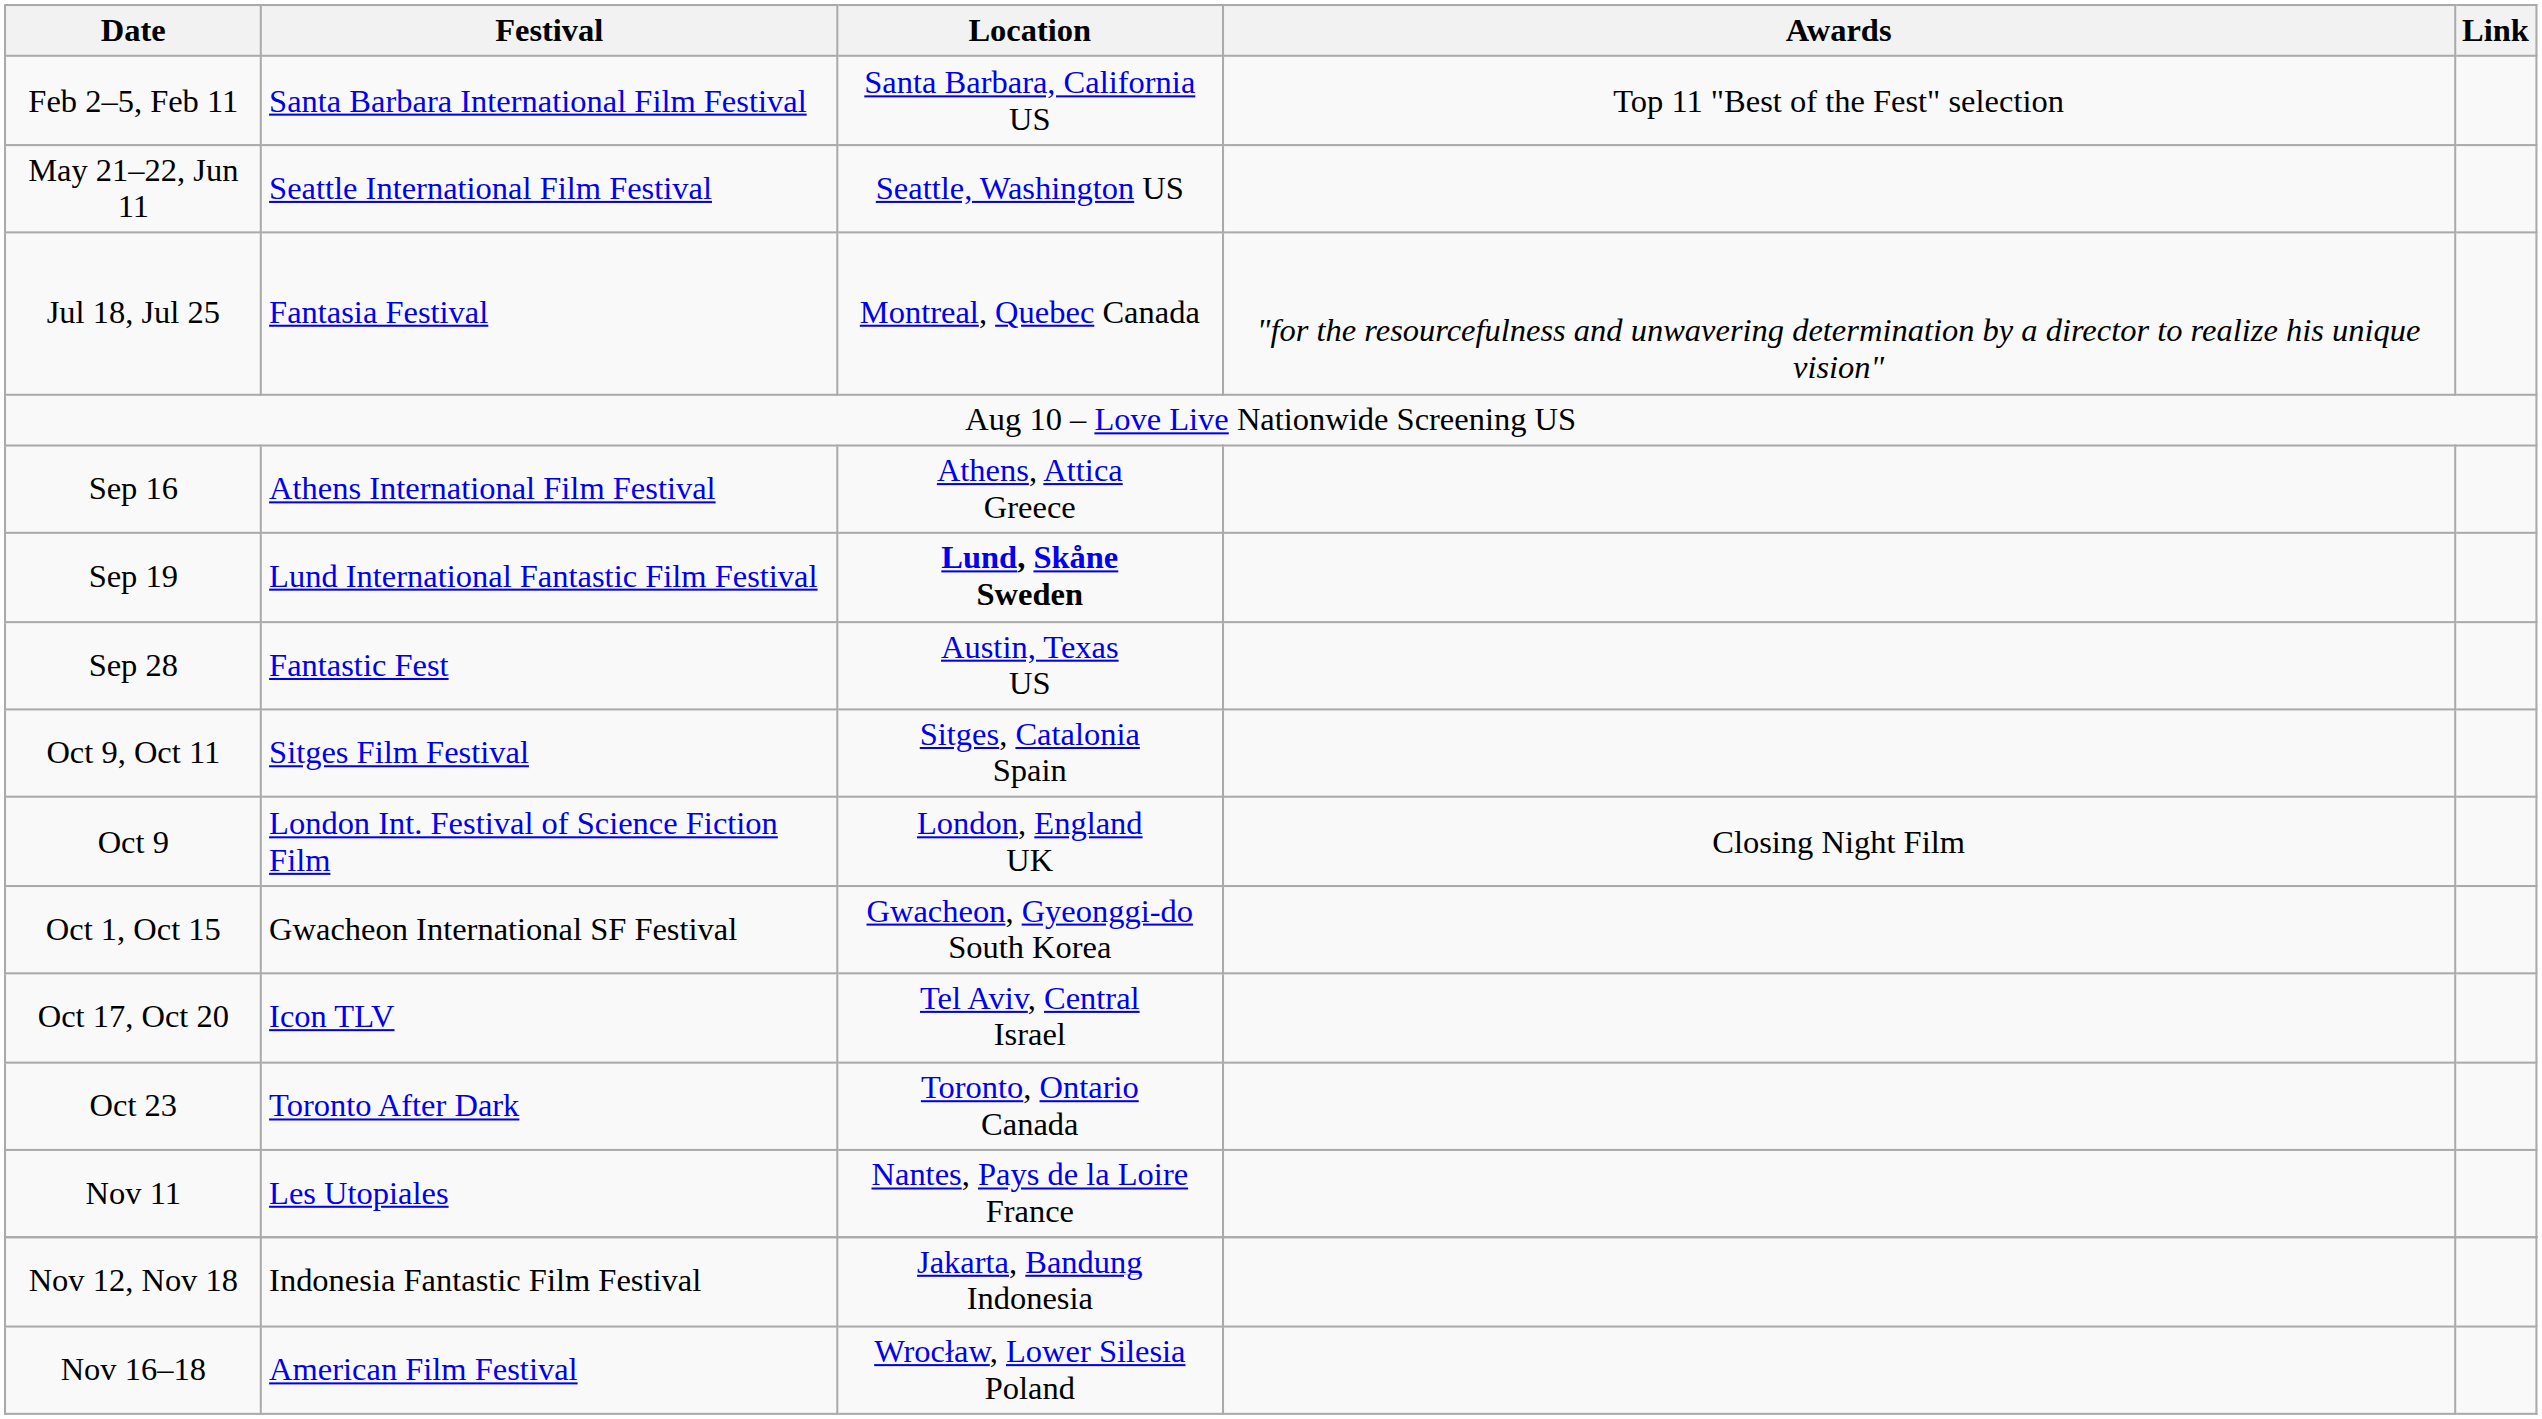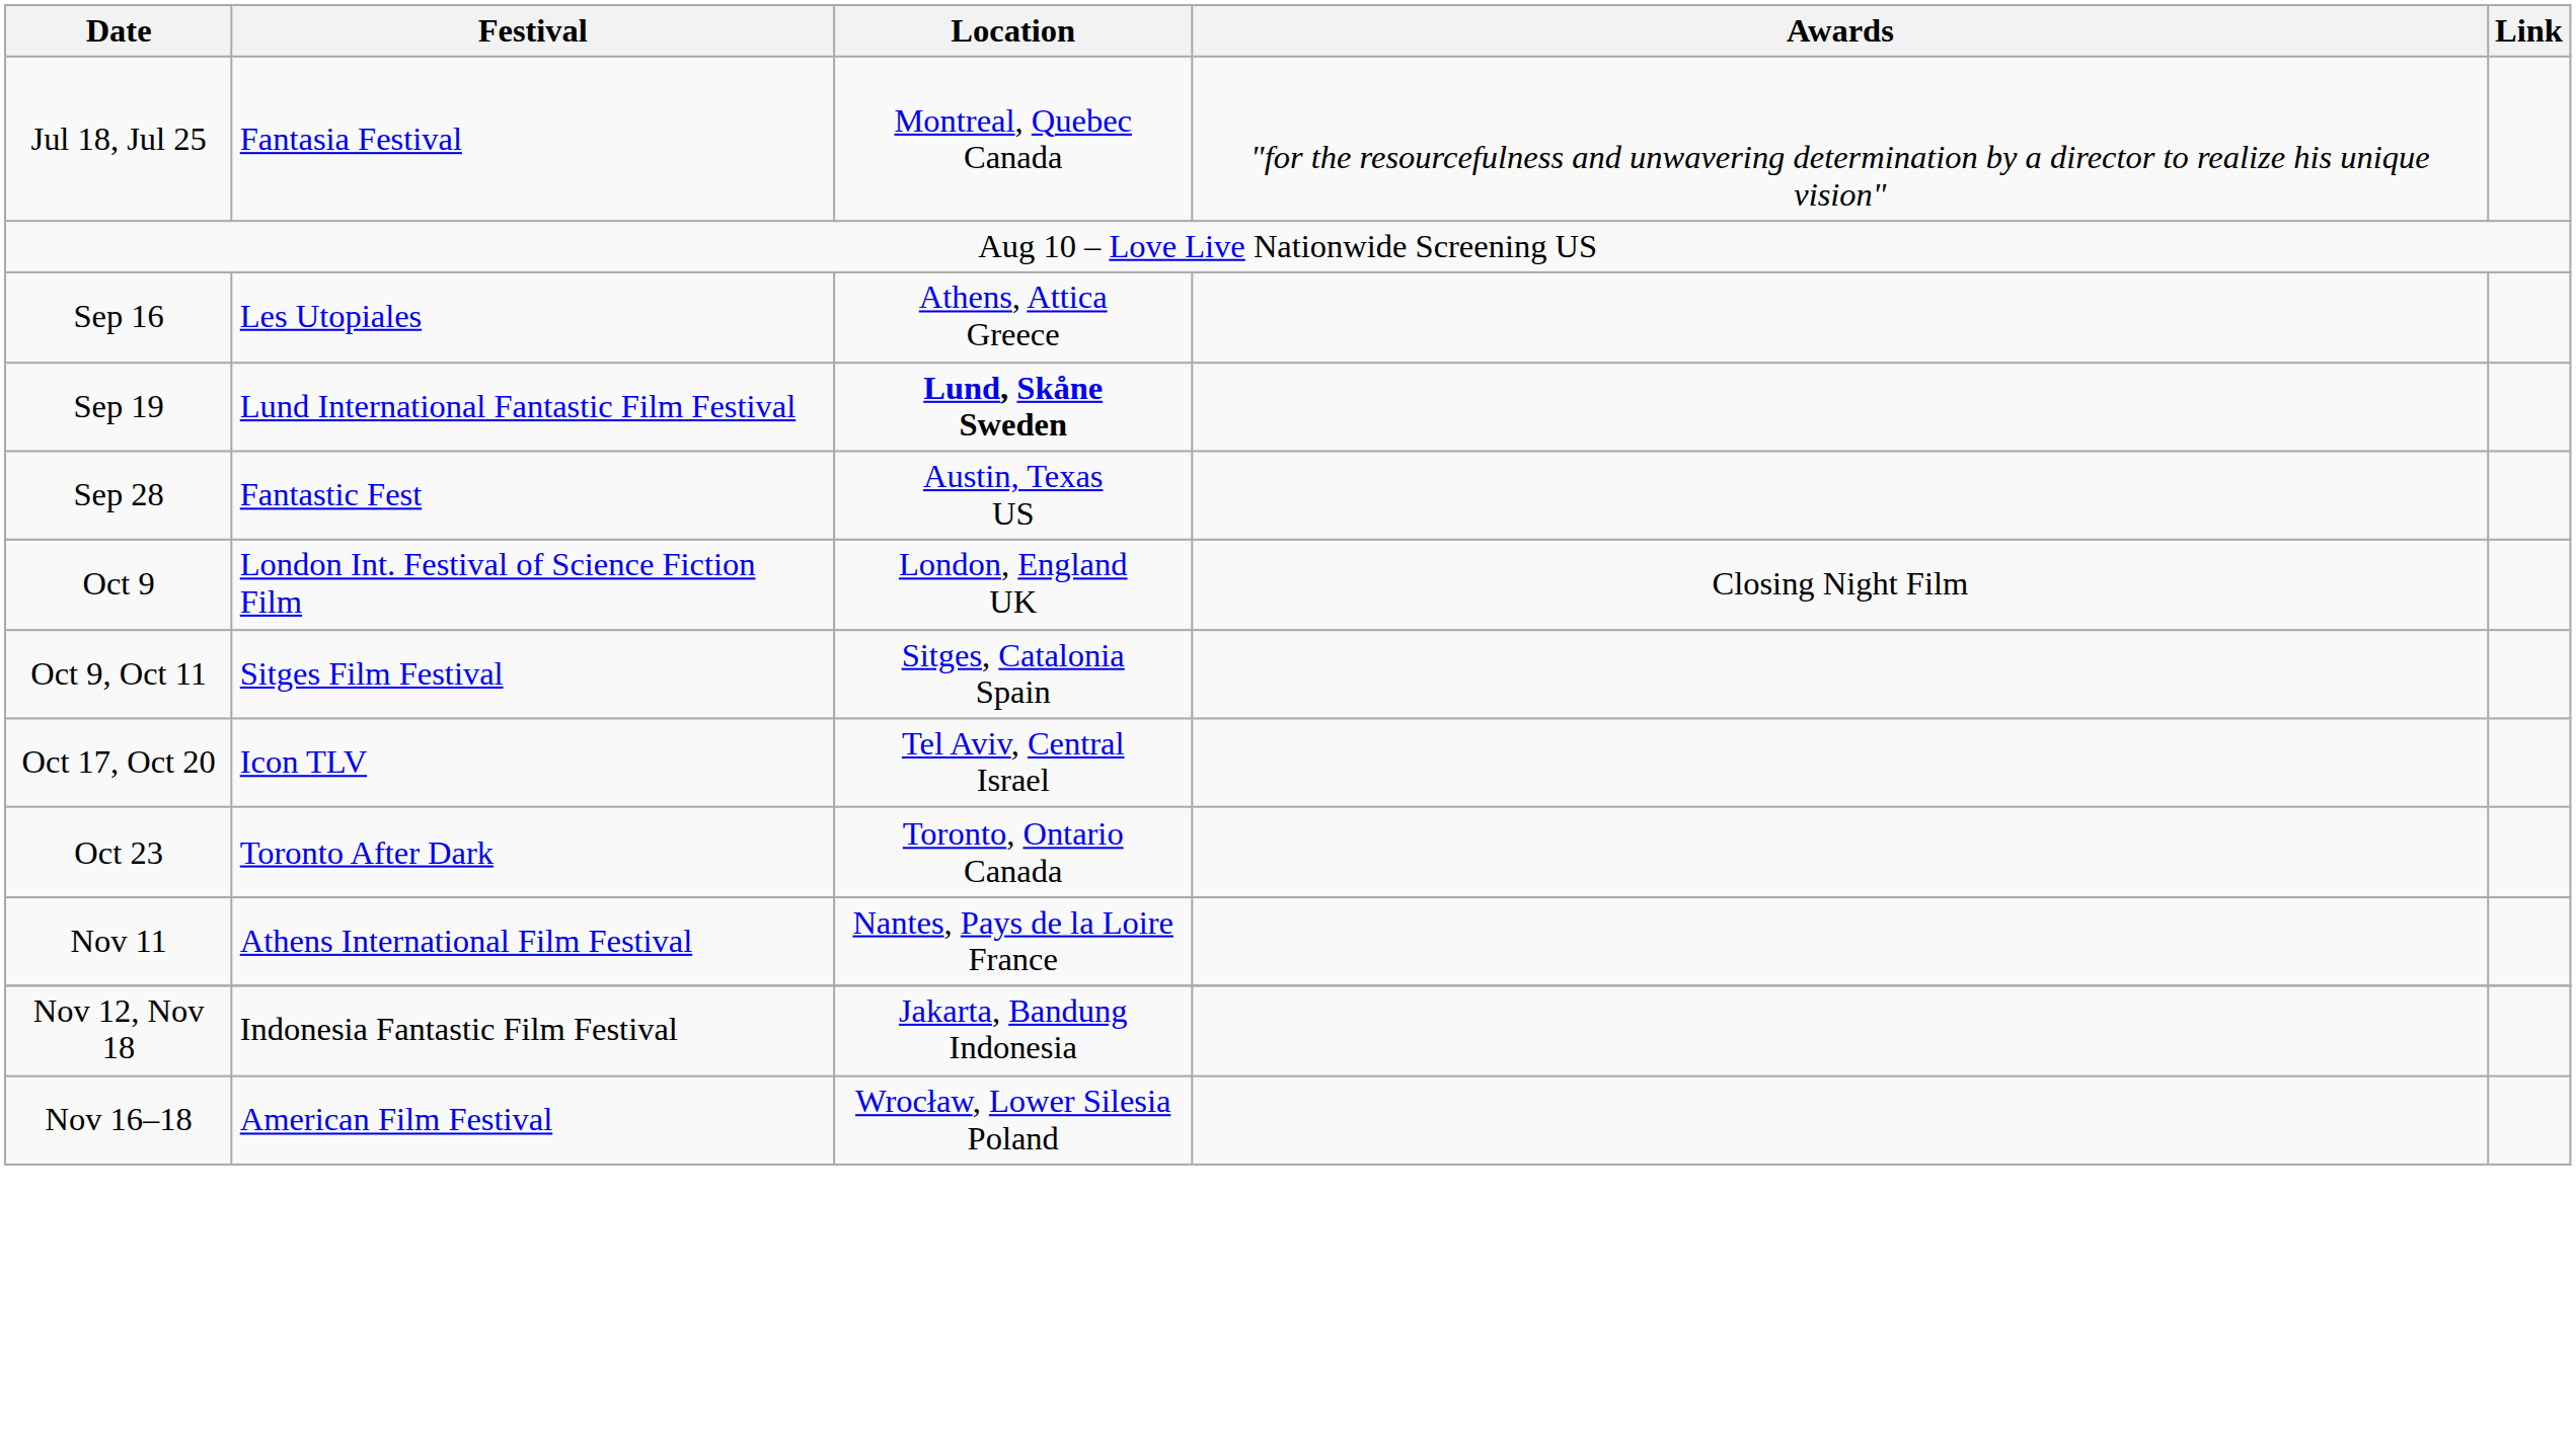- row: Feb 2–5, Feb 11 | Santa Barbara International Film Festival | Santa Barbara, California US | Top 11 "Best of the Fest" selection
- row: May 21–22, Jun 11 | Seattle International Film Festival | Seattle, Washington US
Sep 16 | Festival: Athens International Film Festival -> Les Utopiales
rows swapped: Oct 9 <-> Oct 9, Oct 11
- row: Oct 1, Oct 15 | Gwacheon International SF Festival | Gwacheon, Gyeonggi-do South Korea
Nov 11 | Festival: Les Utopiales -> Athens International Film Festival
